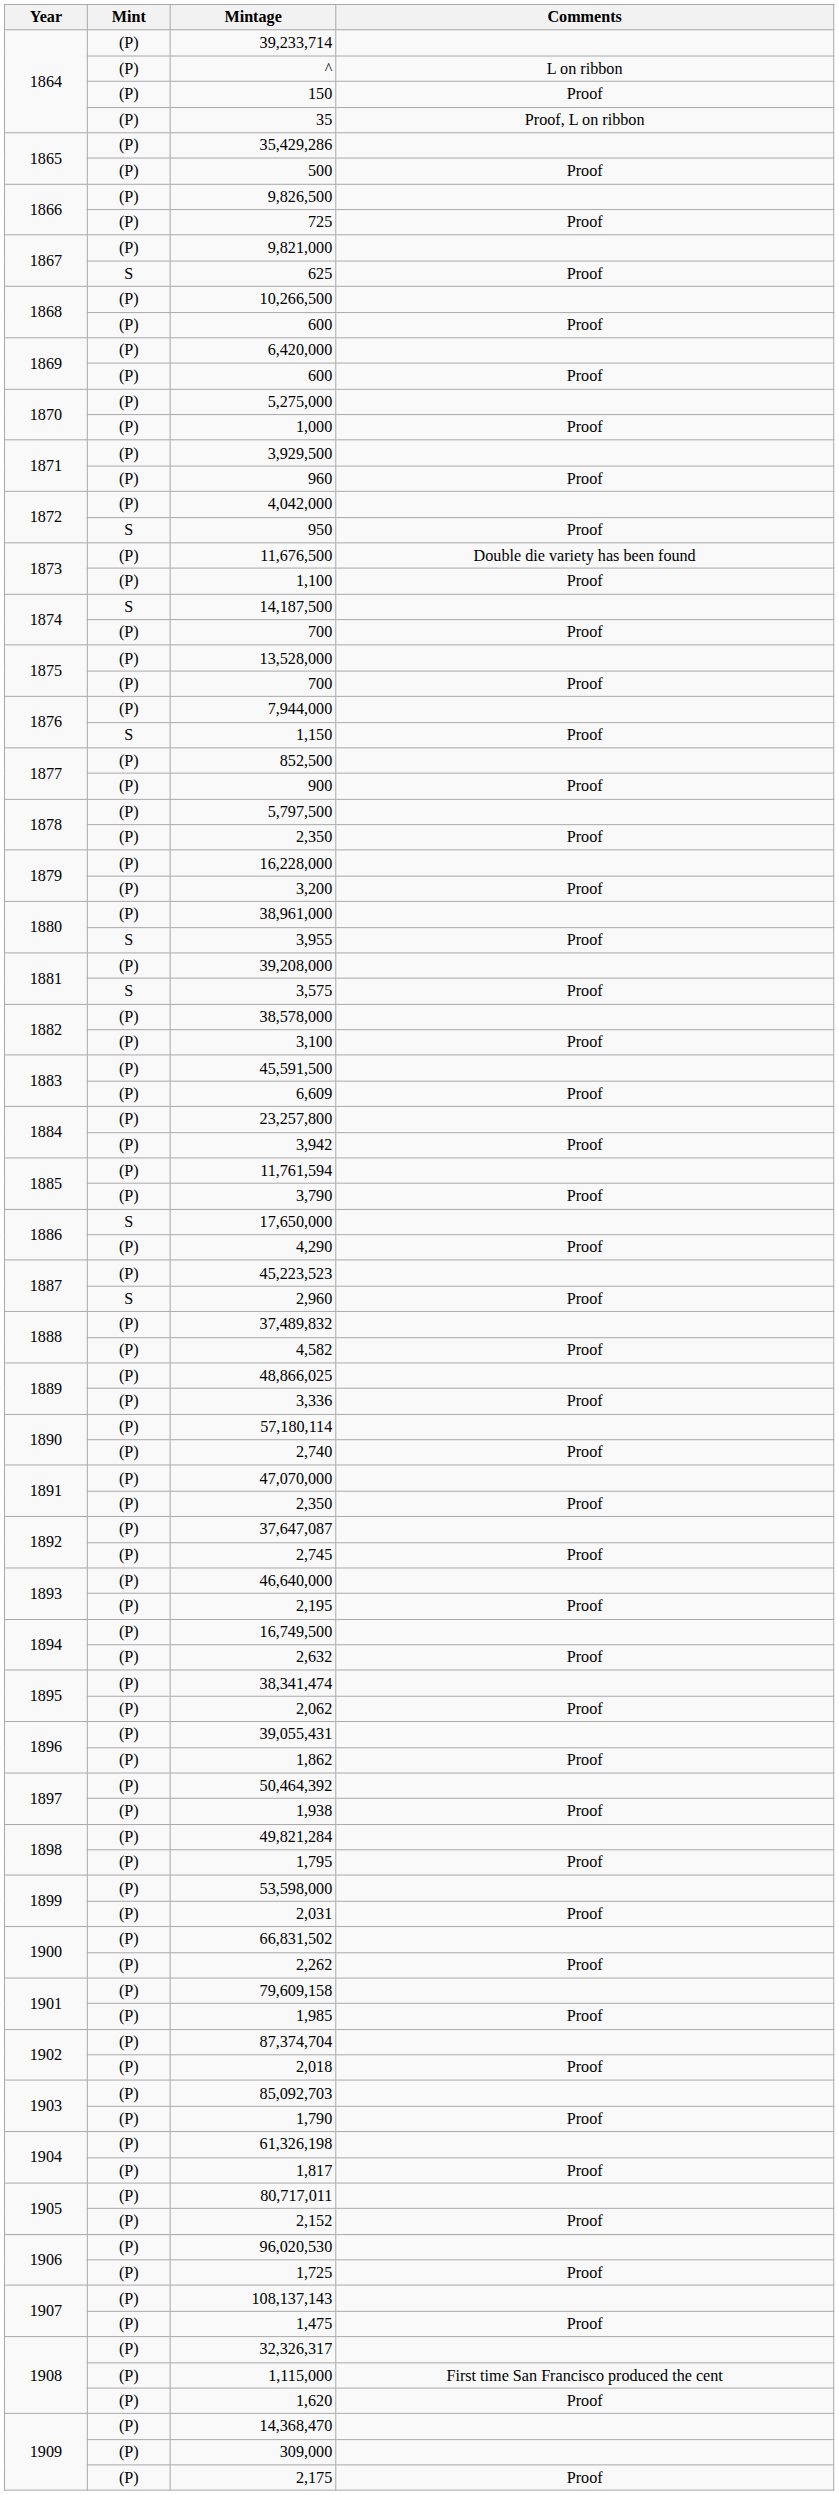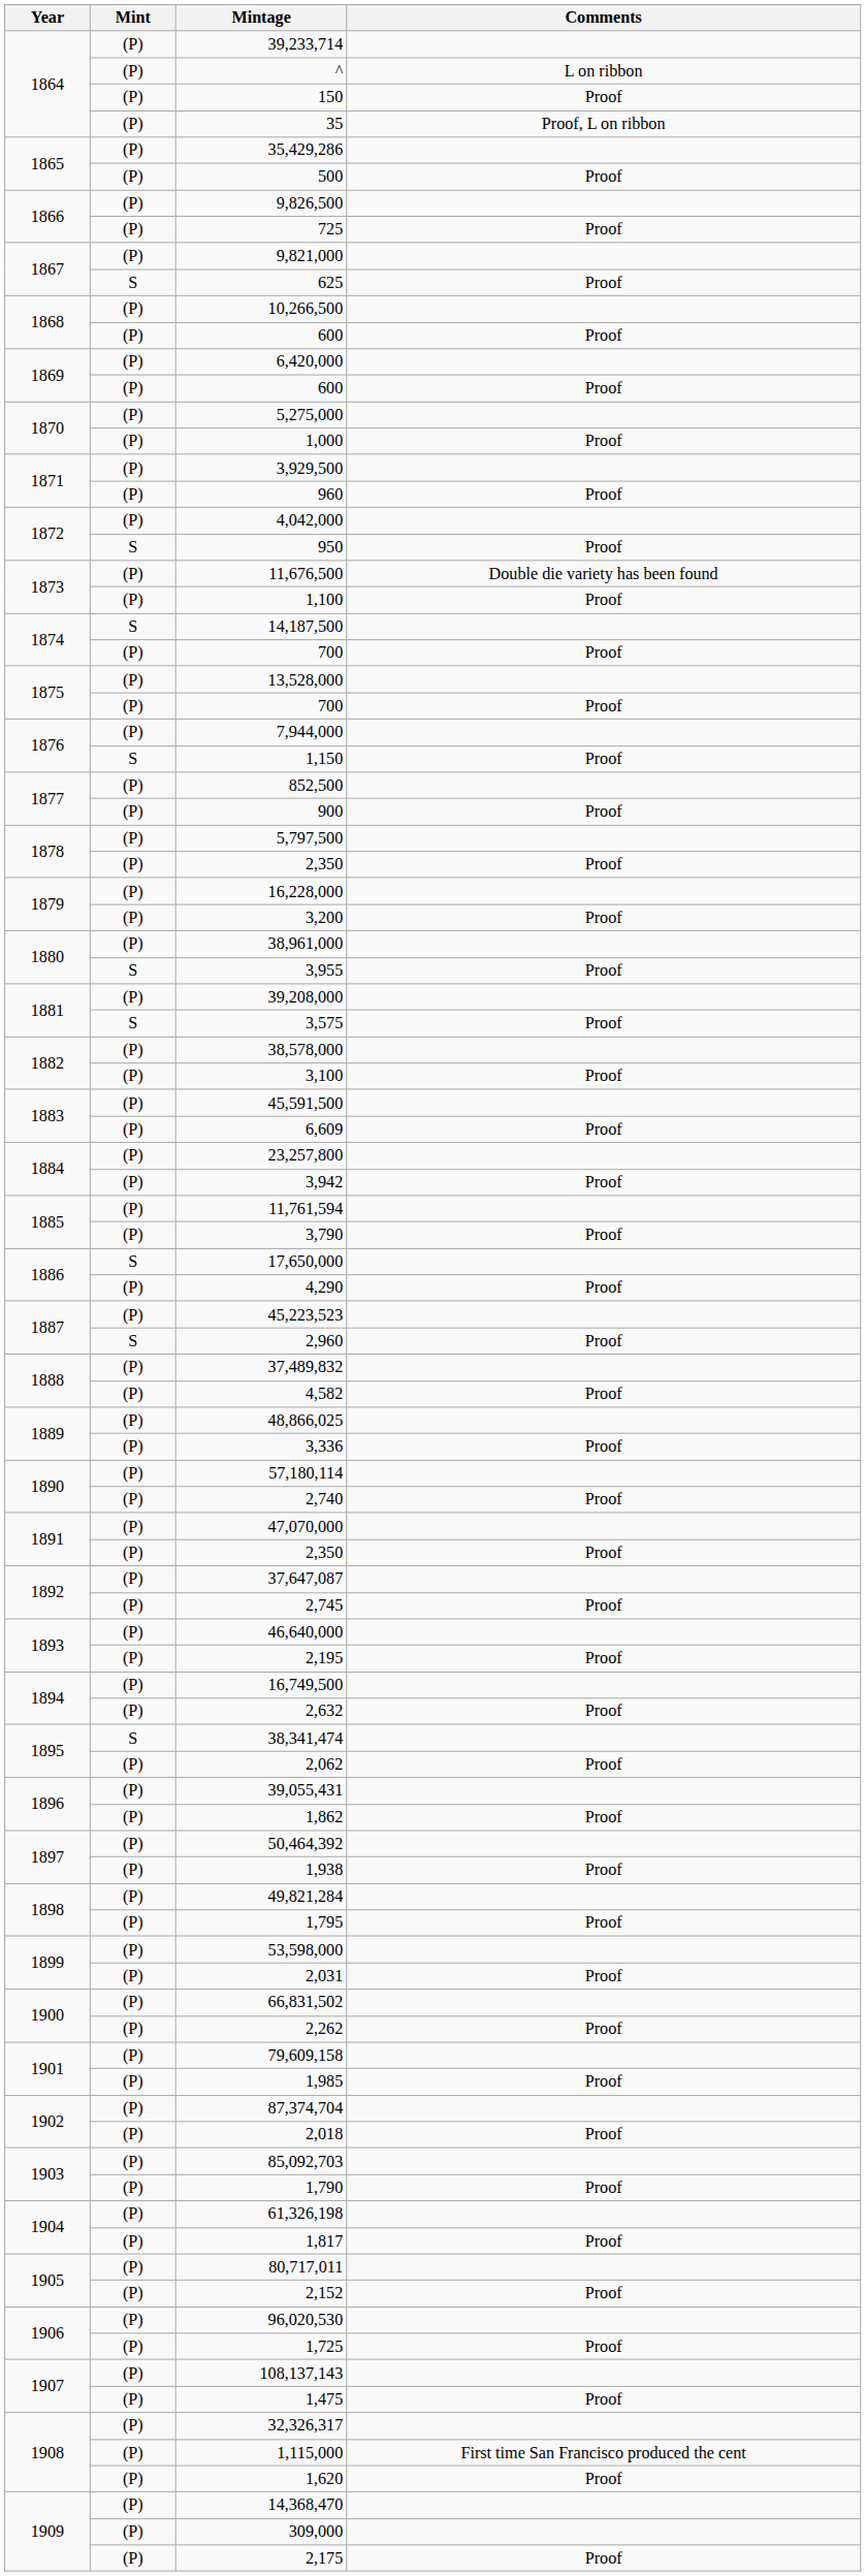38,341,474 | Mint: (P) -> S
